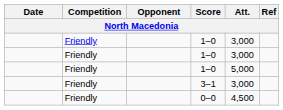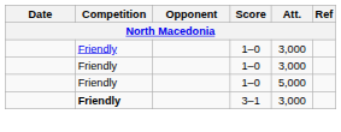3–1 | Competition: normal -> bold
- row: Friendly | 0–0 | 4,500
